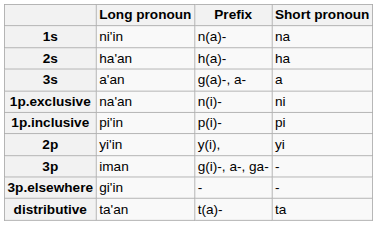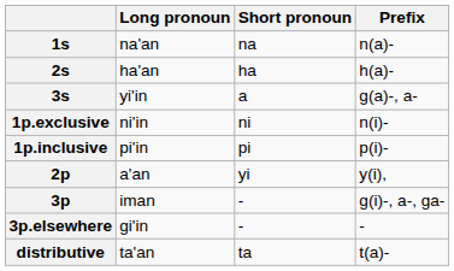columns swapped: Short pronoun <-> Prefix
1s | Long pronoun: ni'in -> na'an
3s | Long pronoun: a'an -> yi'in
1p.exclusive | Long pronoun: na'an -> ni'in
2p | Long pronoun: yi'in -> a'an
